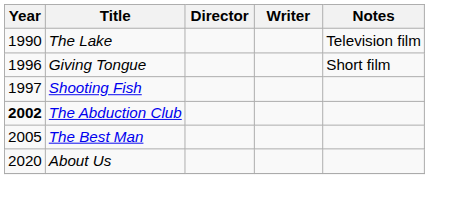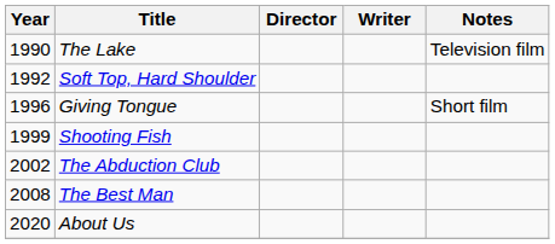+ row: 1992 | Soft Top, Hard Shoulder
Shooting Fish | Year: 1997 -> 1999
The Abduction Club | Year: bold -> normal
The Best Man | Year: 2005 -> 2008
